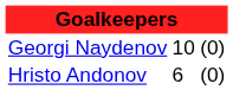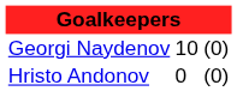Hristo Andonov | column 2: 6 -> 0
